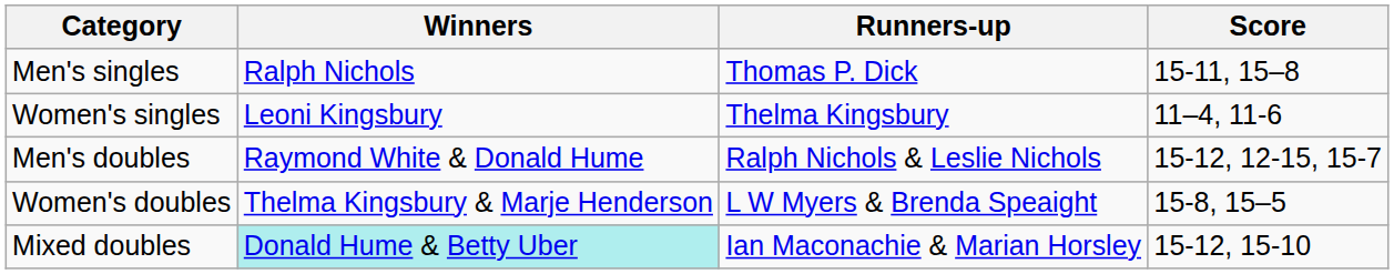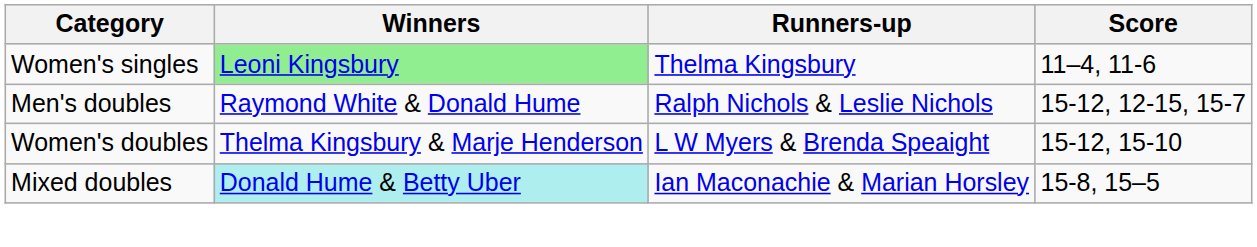- row: Men's singles | Ralph Nichols | Thomas P. Dick | 15-11, 15–8
Women's singles | Winners: no background -> lightgreen background
Women's doubles | Score: 15-8, 15–5 -> 15-12, 15-10
Mixed doubles | Score: 15-12, 15-10 -> 15-8, 15–5
